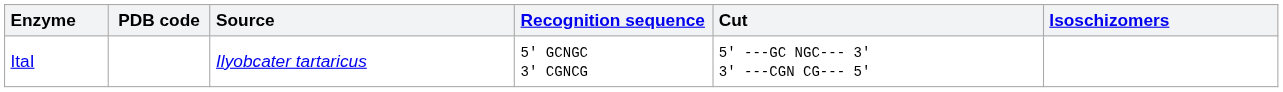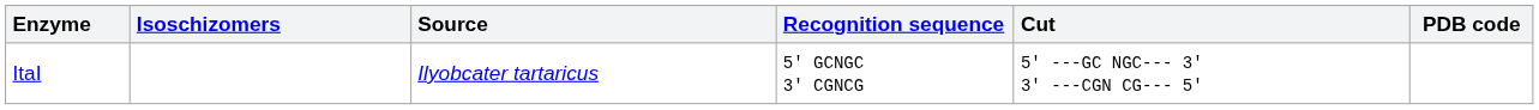columns swapped: PDB code <-> Isoschizomers
